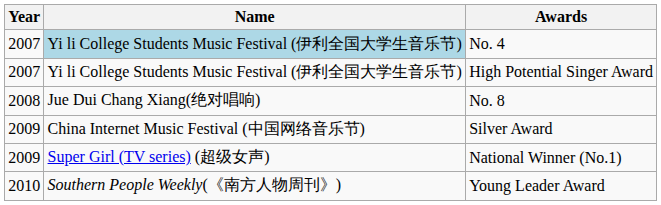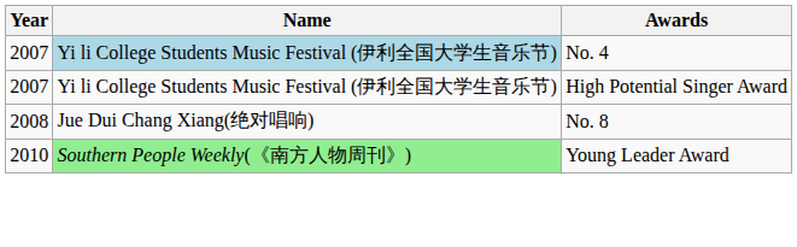- row: 2009 | China Internet Music Festival (中国网络音乐节) | Silver Award
- row: 2009 | Super Girl (TV series) (超级女声) | National Winner (No.1)
Young Leader Award | Name: no background -> lightgreen background
